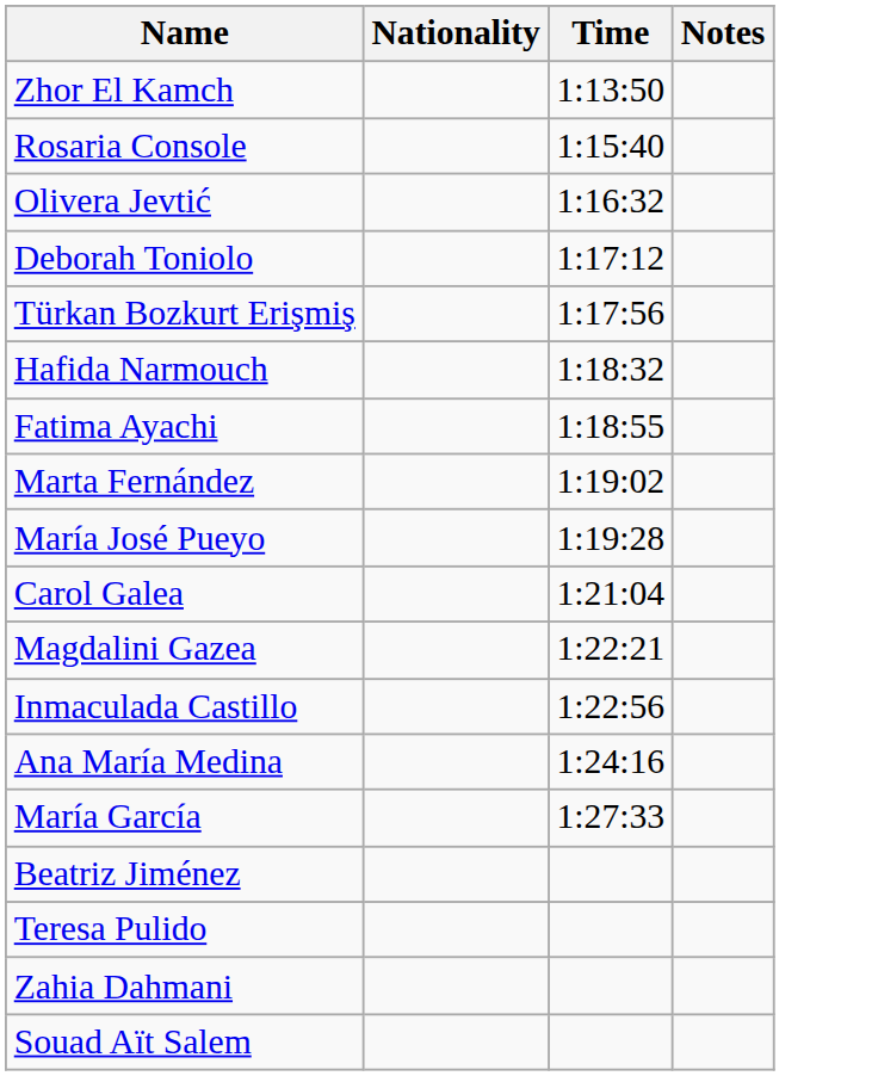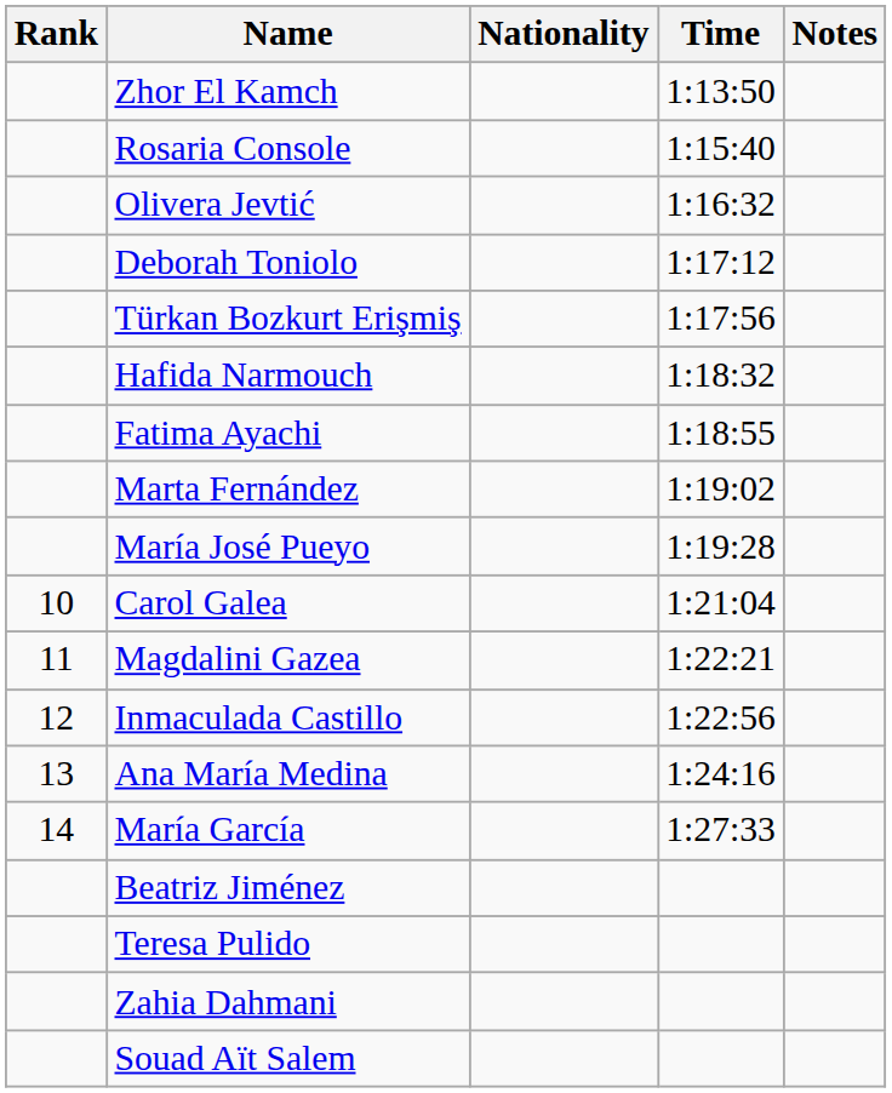+ column: Rank | 10 | 11 | 12 | 13 | 14
